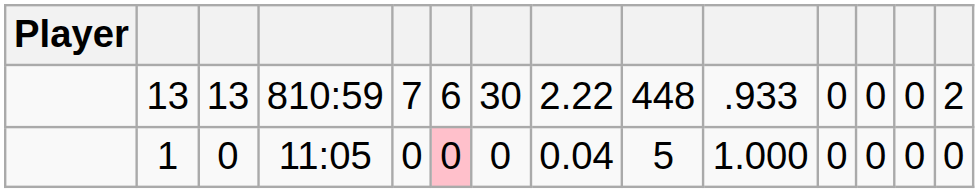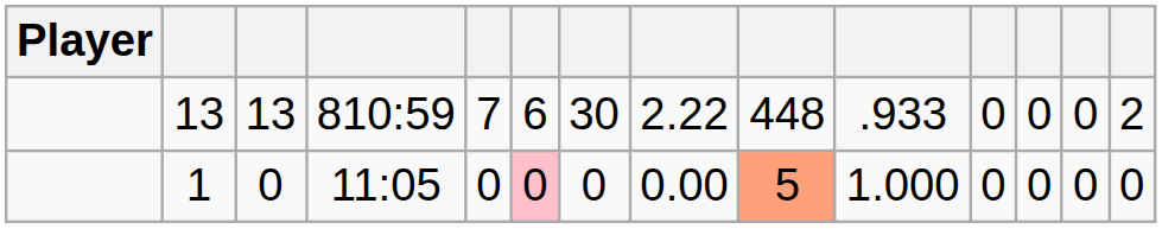1 | column 8: 0.04 -> 0.00
1 | column 9: no background -> lightsalmon background
